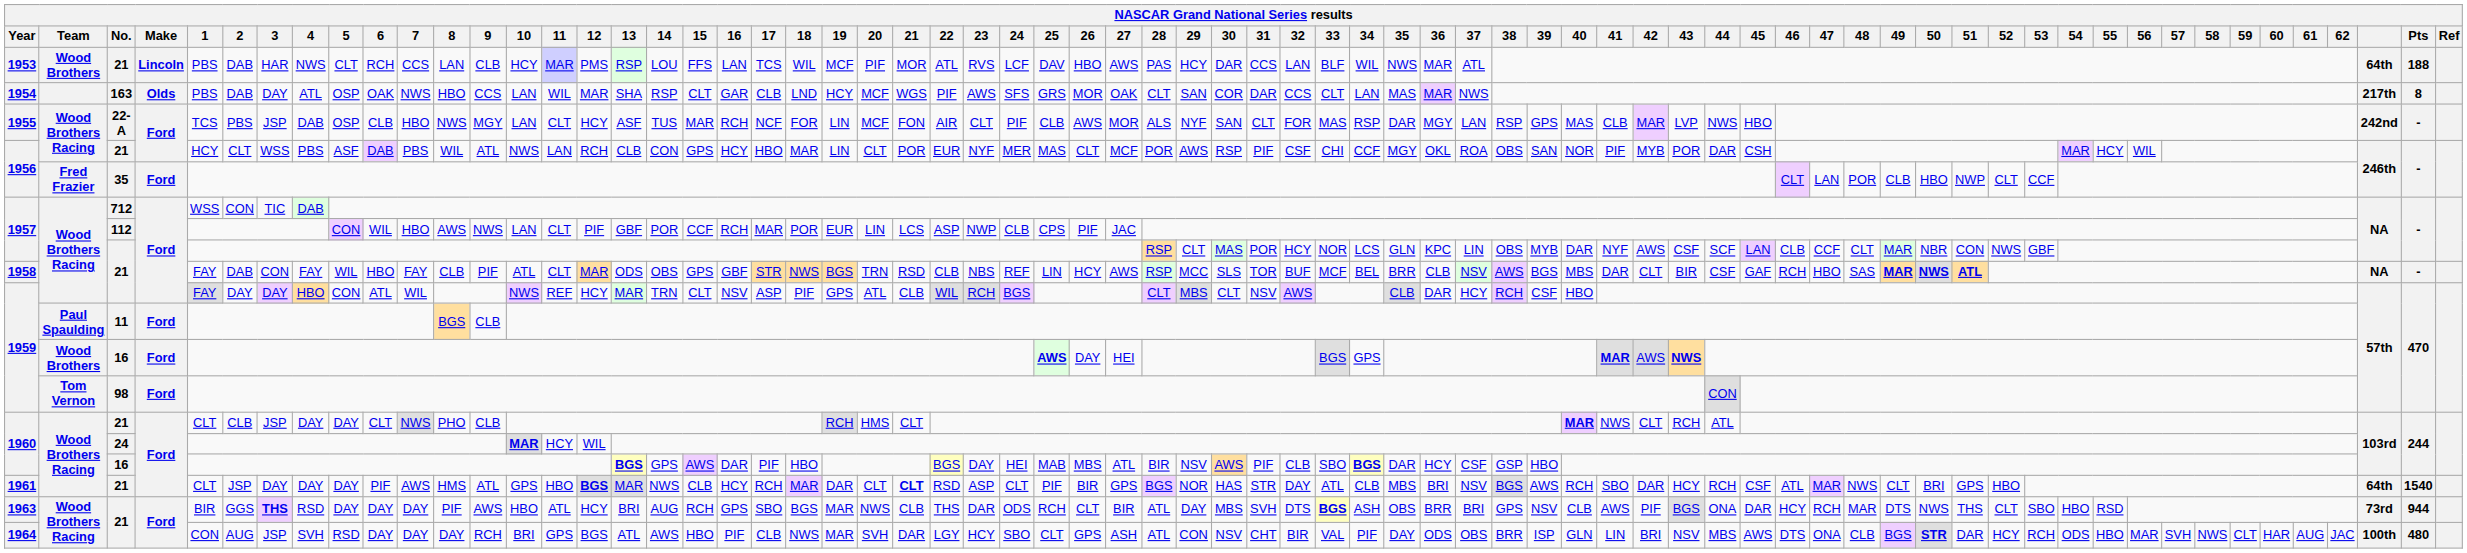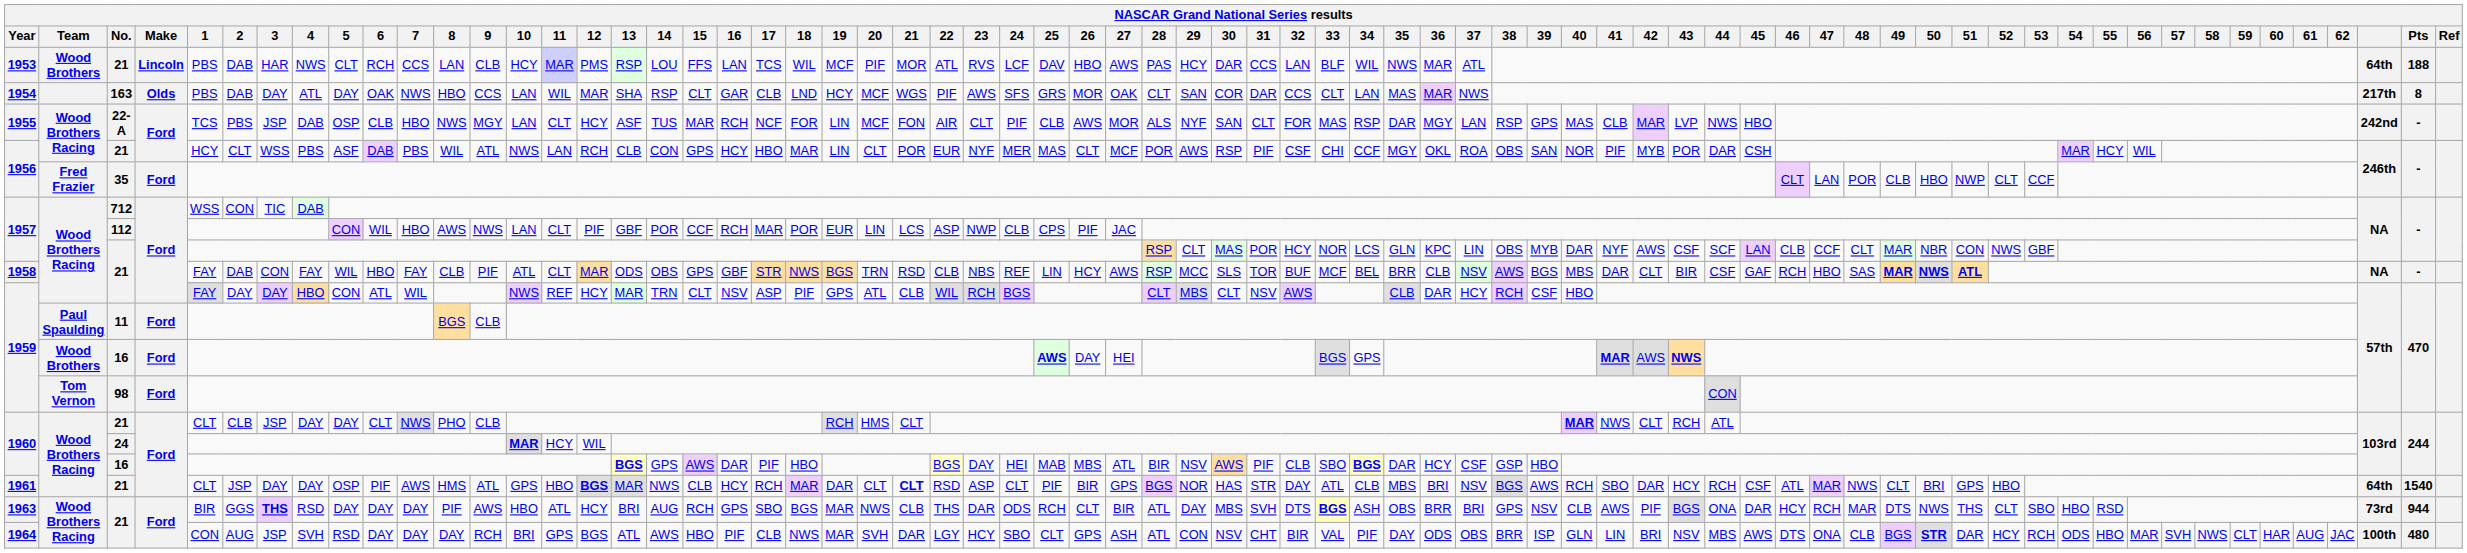1954 | 5: OSP -> DAY
1961 | 5: DAY -> OSP
